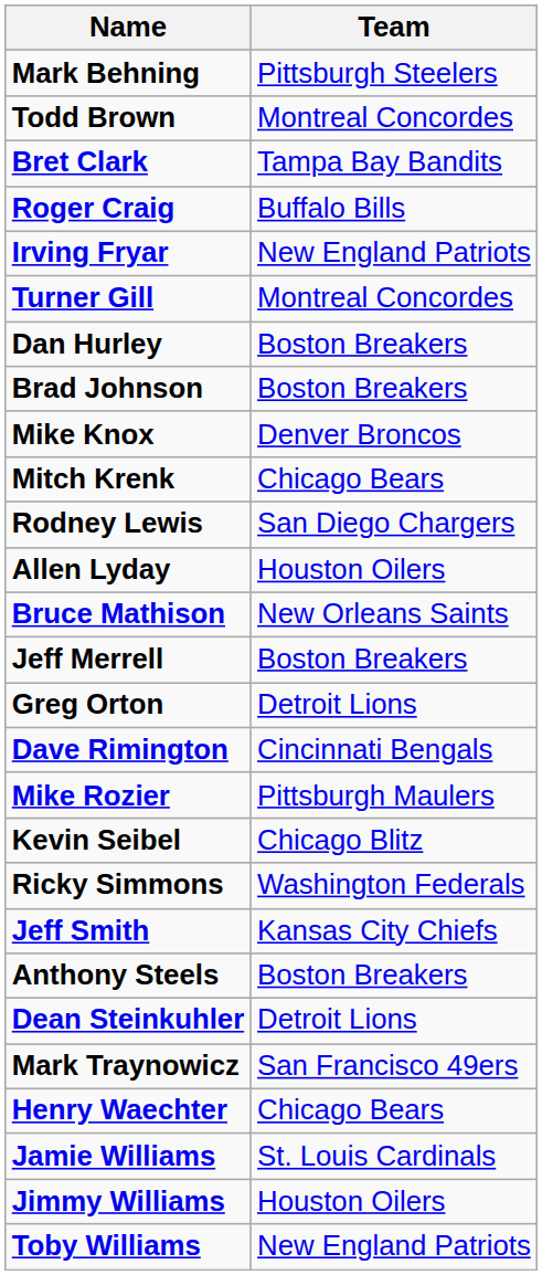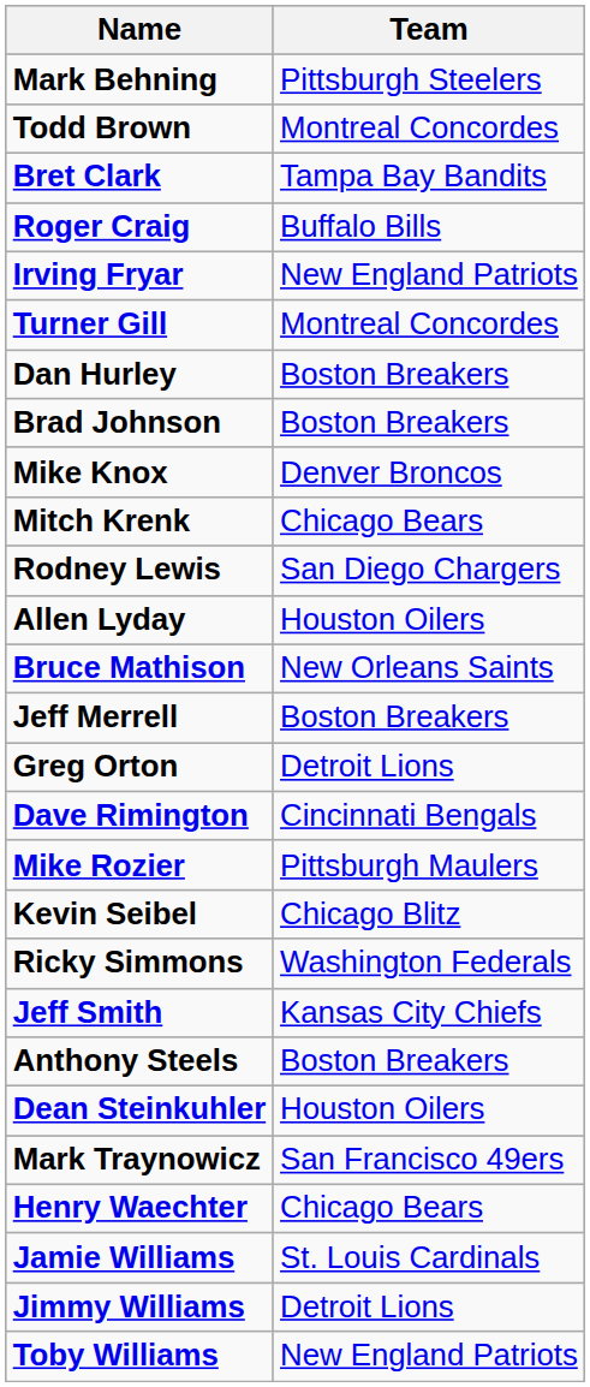Dean Steinkuhler | Team: Detroit Lions -> Houston Oilers
Jimmy Williams | Team: Houston Oilers -> Detroit Lions
